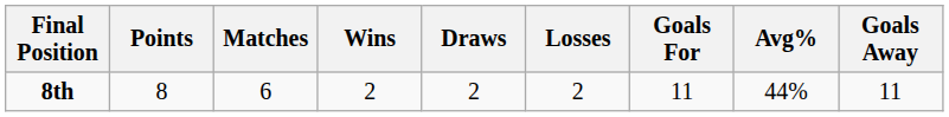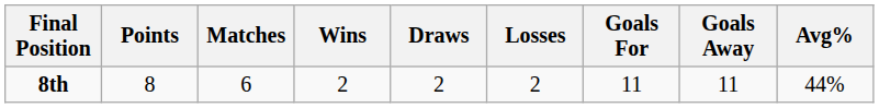columns swapped: Goals Away <-> Avg%
